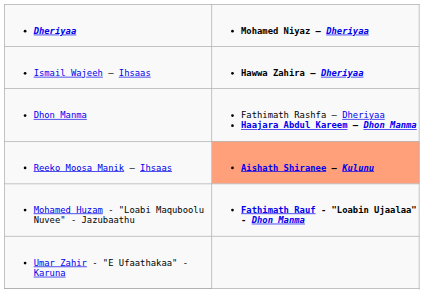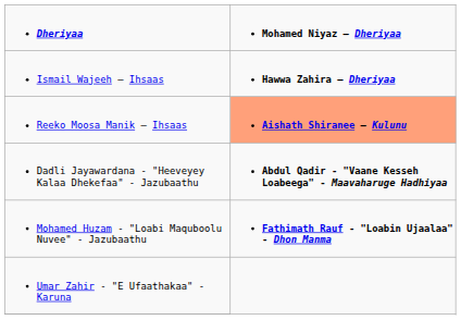- row: Dhon Manma | Fathimath Rashfa – Dheriyaa Haajara Abdul Kareem – Dhon Manma
+ row: Dadli Jayawardana - "Heeveyey Kalaa Dhekefaa" - Jazubaathu | Abdul Qadir - "Vaane Kesseh Loabeega" - Maavaharuge Hadhiyaa
